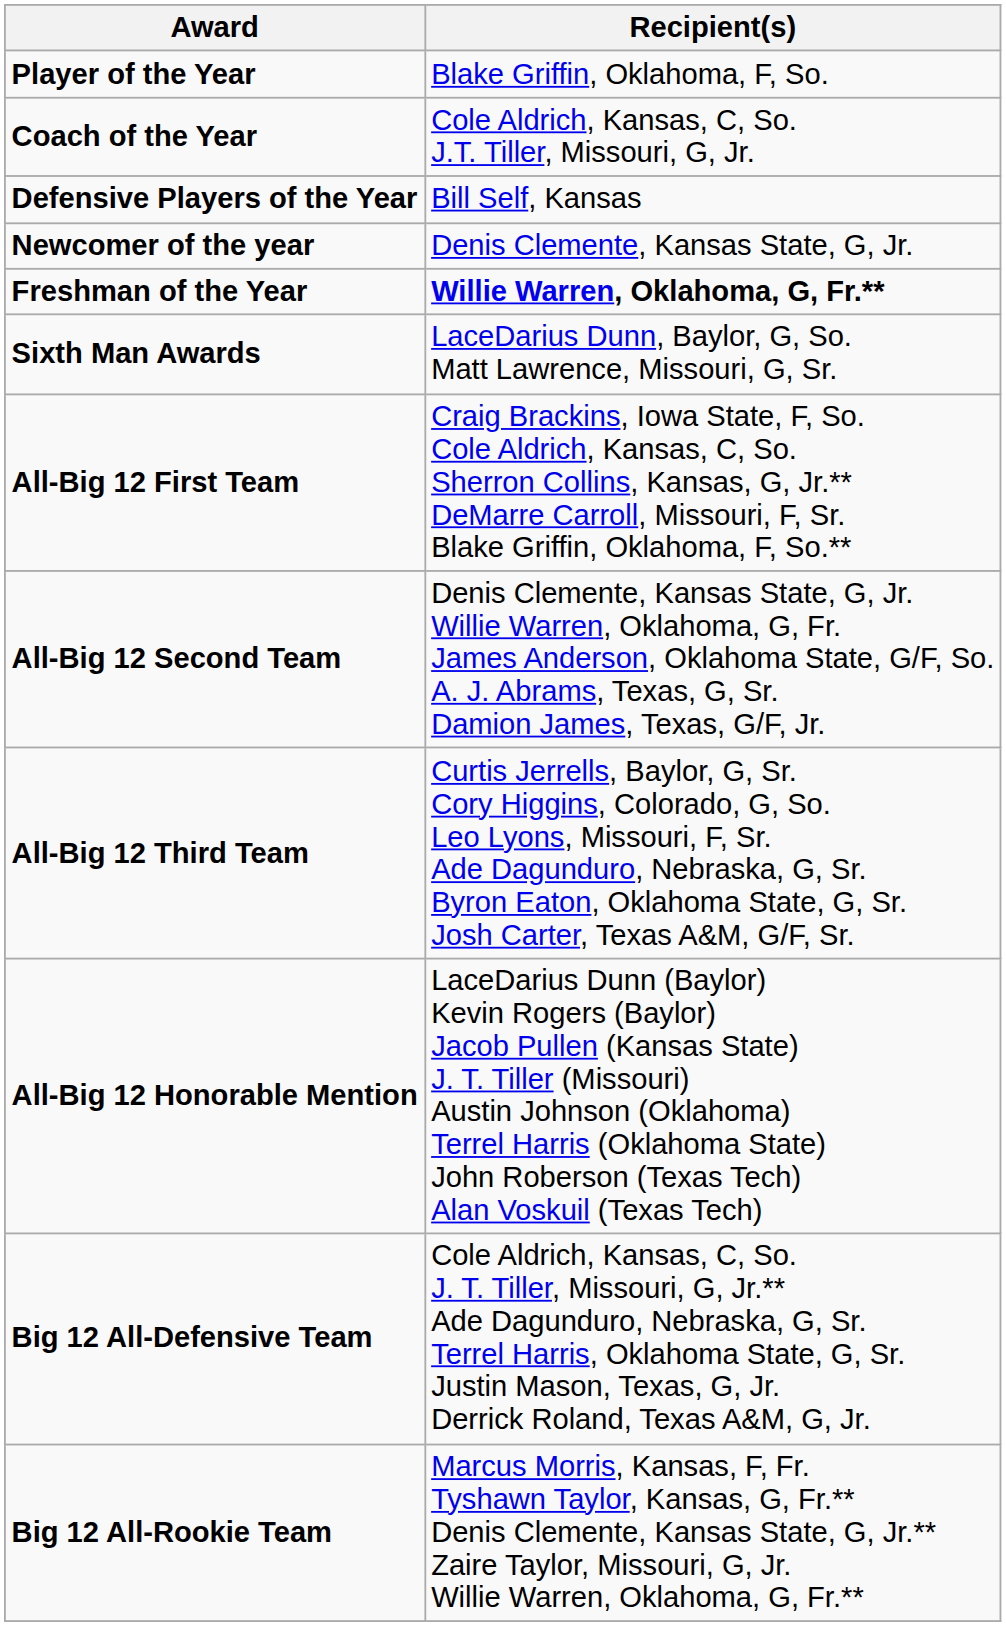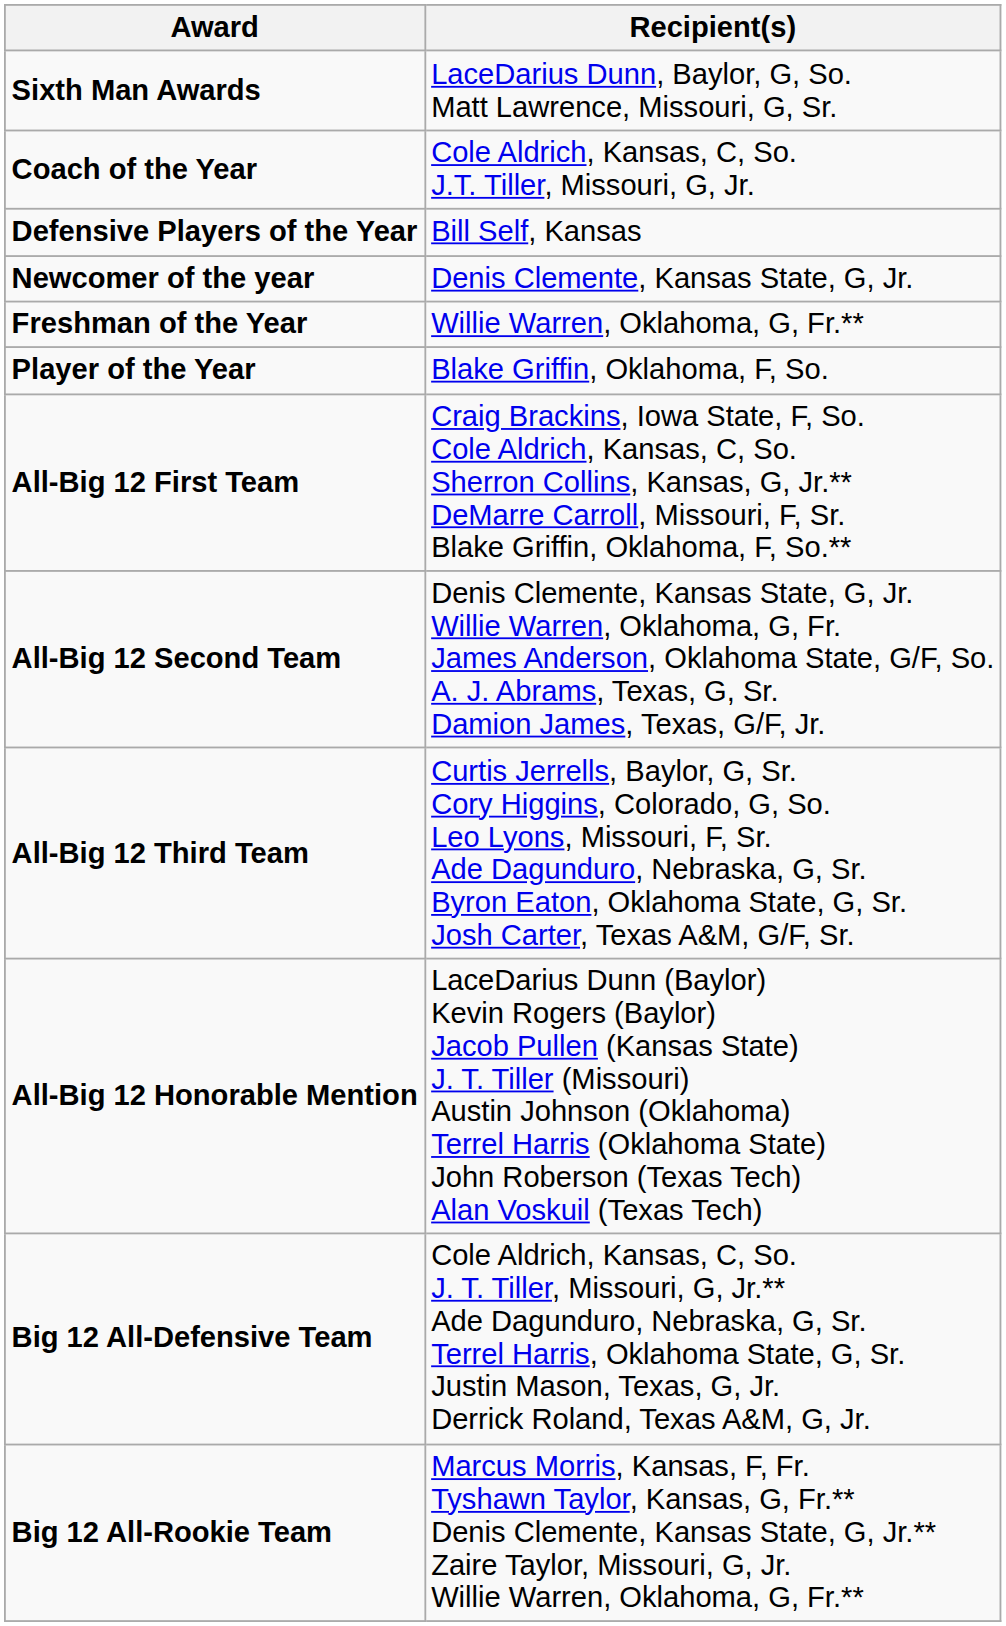rows swapped: Player of the Year <-> Sixth Man Awards
Freshman of the Year | Recipient(s): bold -> normal
